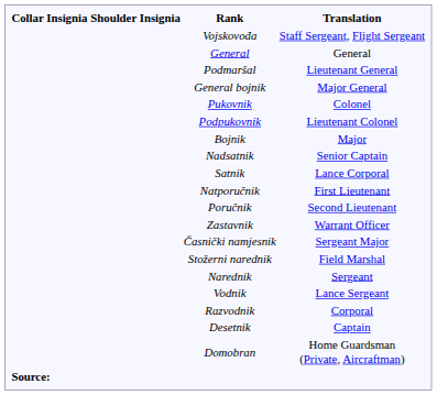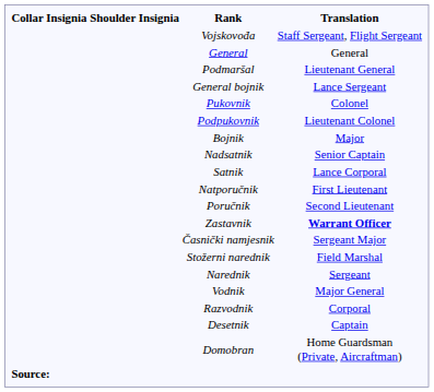General bojnik | Translation: Major General -> Lance Sergeant
Zastavnik | Translation: normal -> bold
Vodnik | Translation: Lance Sergeant -> Major General
